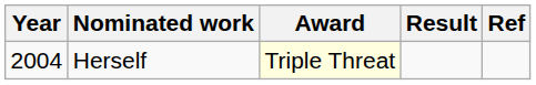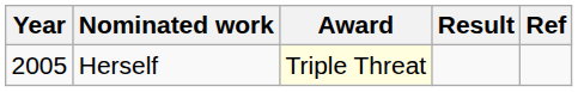Herself | Year: 2004 -> 2005
